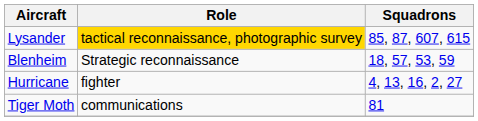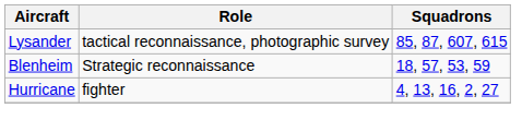Lysander | Role: gold background -> no background
- row: Tiger Moth | communications | 81
